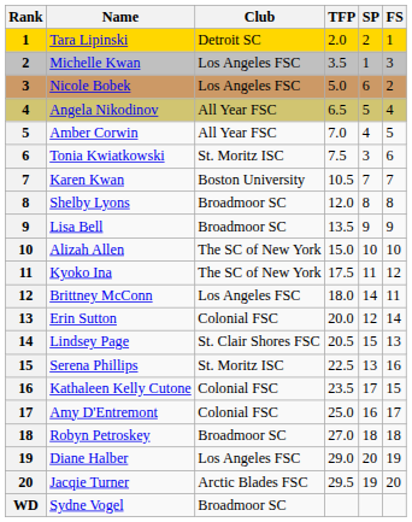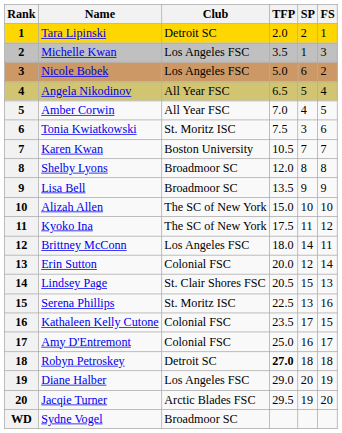Robyn Petroskey | Club: Broadmoor SC -> Detroit SC
Robyn Petroskey | TFP: normal -> bold
